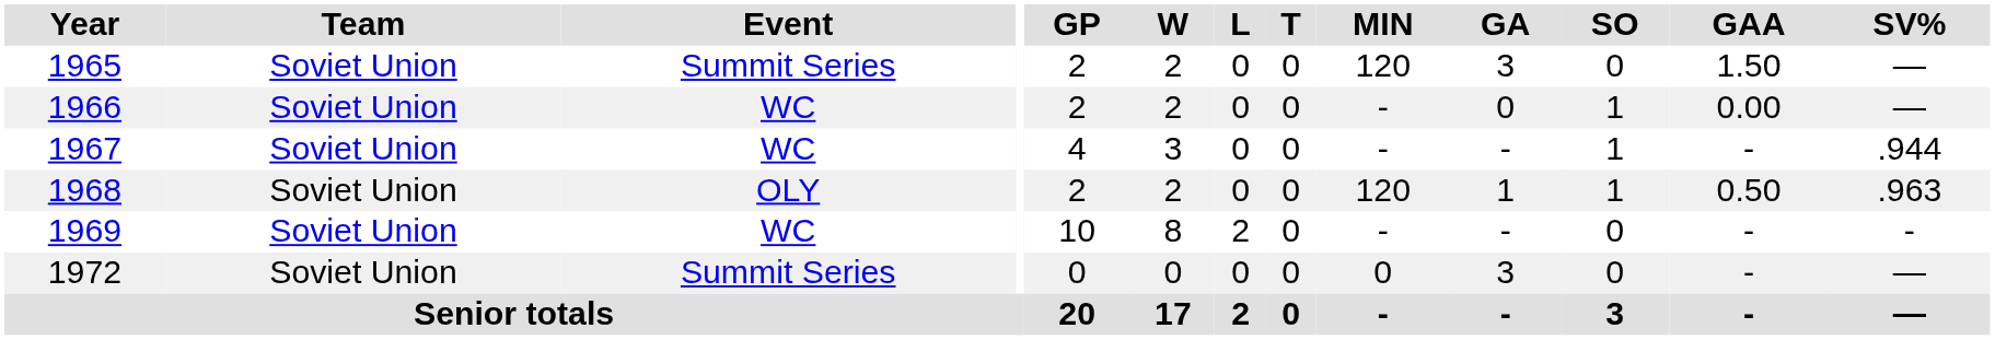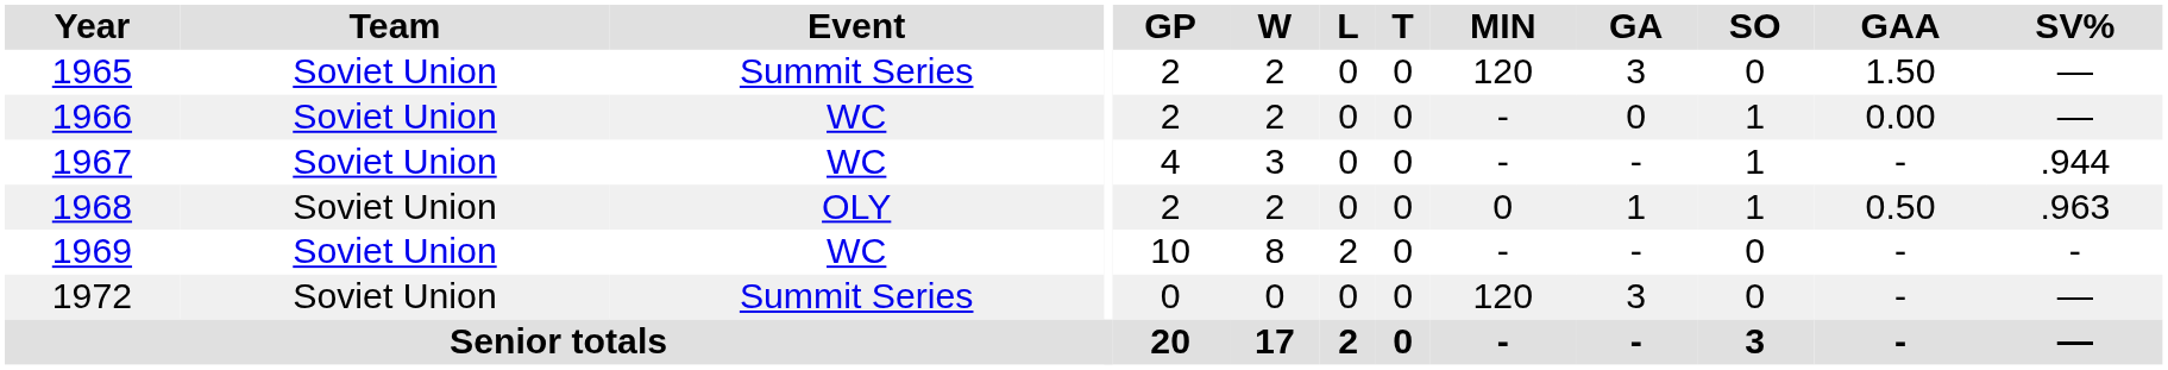1968 | MIN: 120 -> 0
1972 | MIN: 0 -> 120
